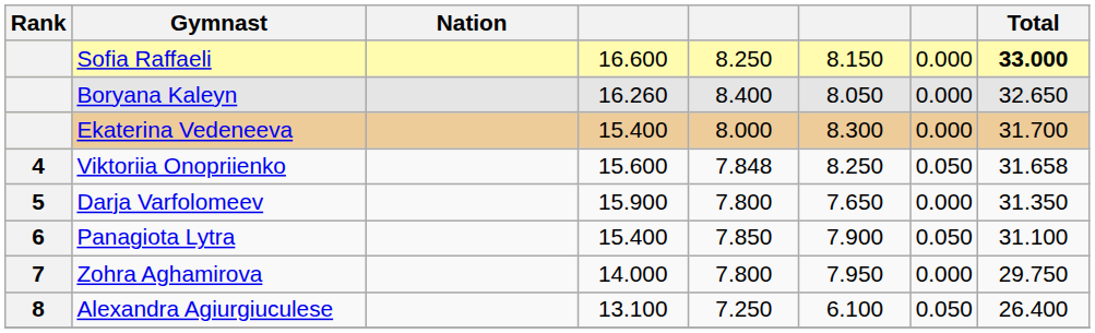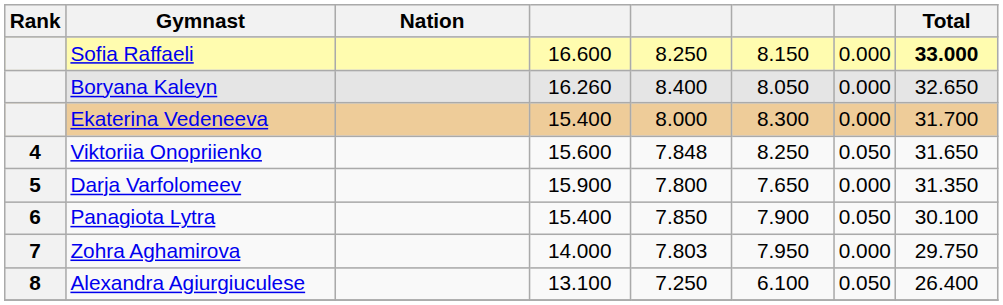Viktoriia Onopriienko | Total: 31.658 -> 31.650
Panagiota Lytra | Total: 31.100 -> 30.100
Zohra Aghamirova | column 5: 7.800 -> 7.803
